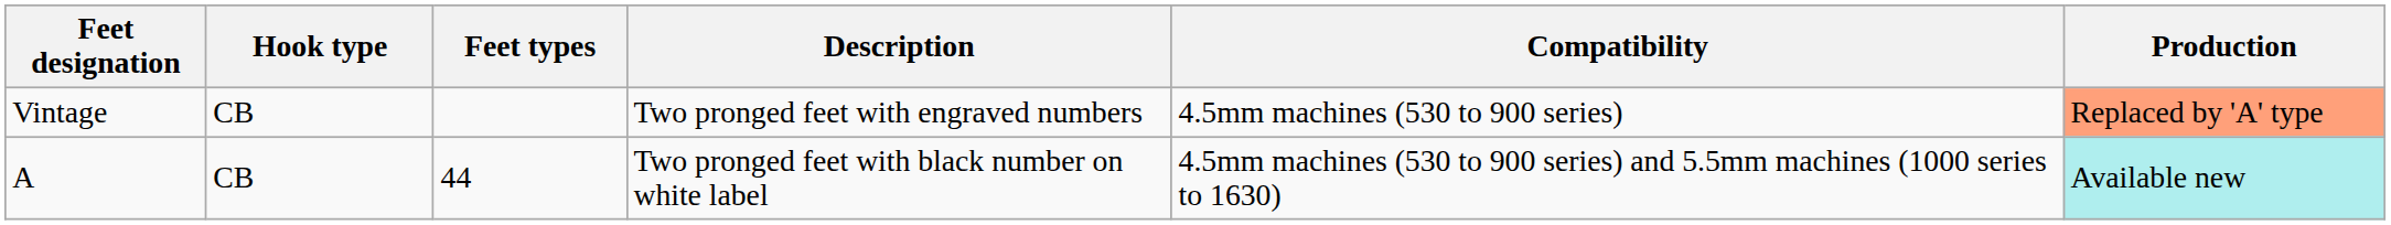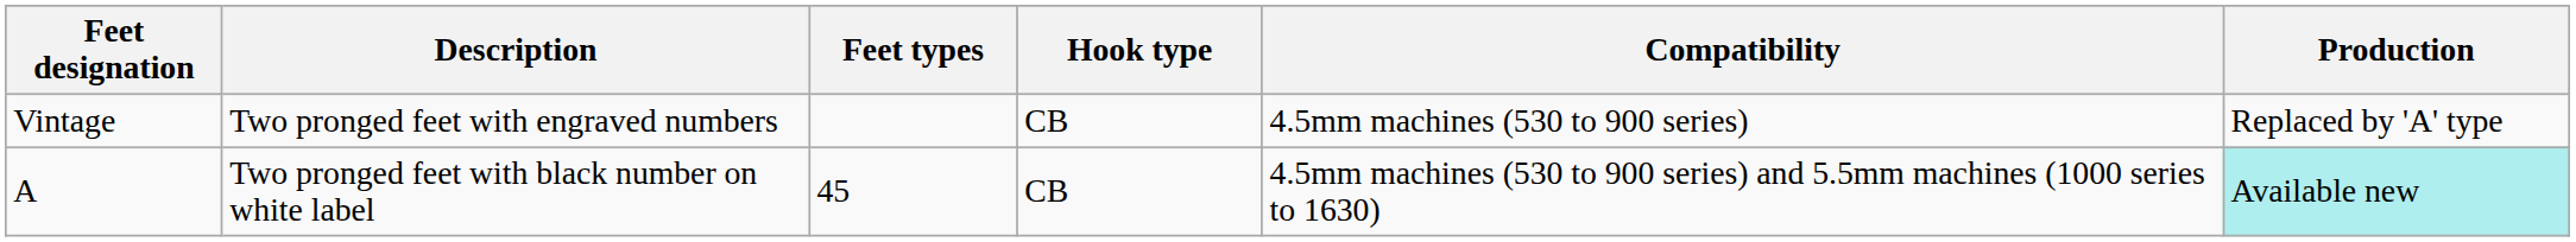columns swapped: Hook type <-> Description
Vintage | Production: lightsalmon background -> no background
A | Feet types: 44 -> 45
